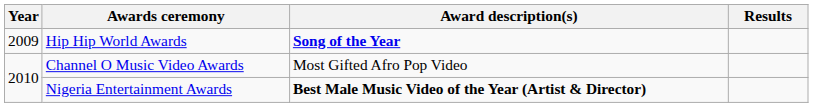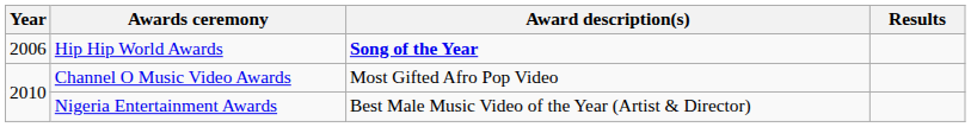Hip Hip World Awards | Year: 2009 -> 2006
Nigeria Entertainment Awards | Award description(s): bold -> normal
